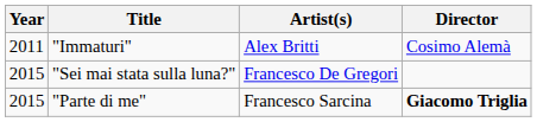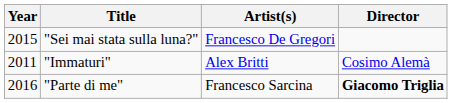rows swapped: "Immaturi" <-> "Sei mai stata sulla luna?"
"Parte di me" | Year: 2015 -> 2016
